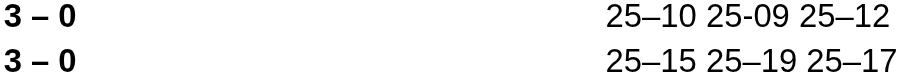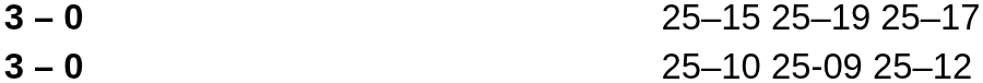rows swapped: 25–10 25-09 25–12 <-> 25–15 25–19 25–17
